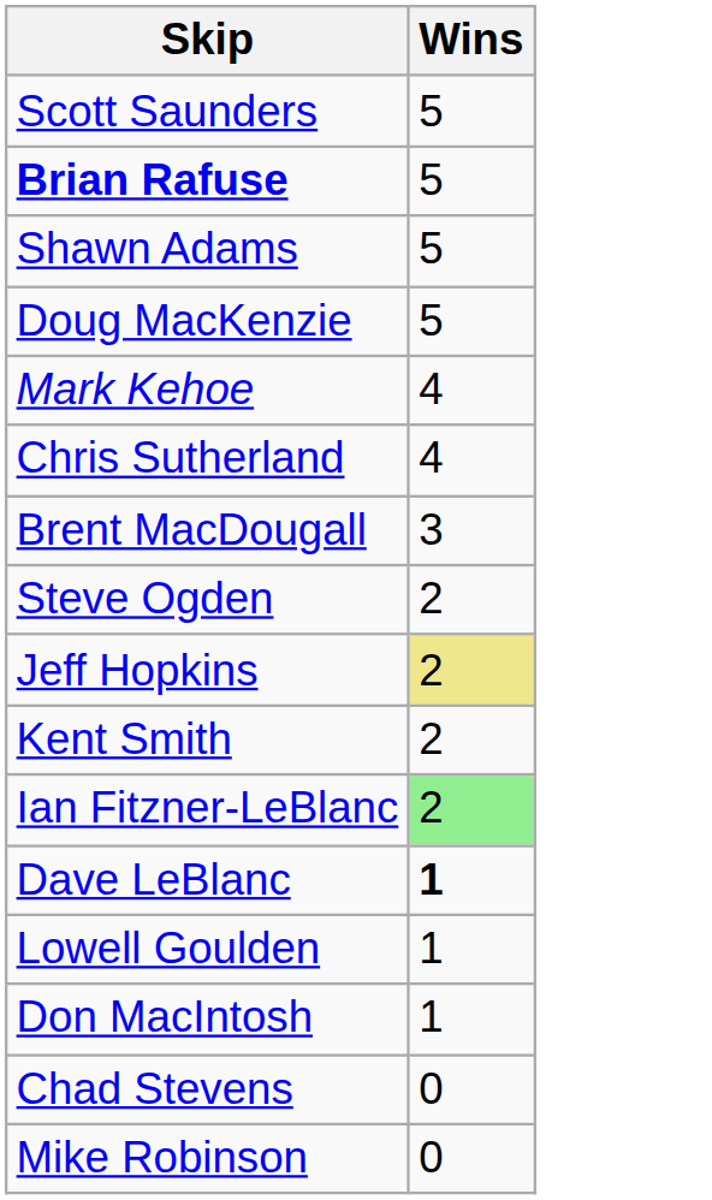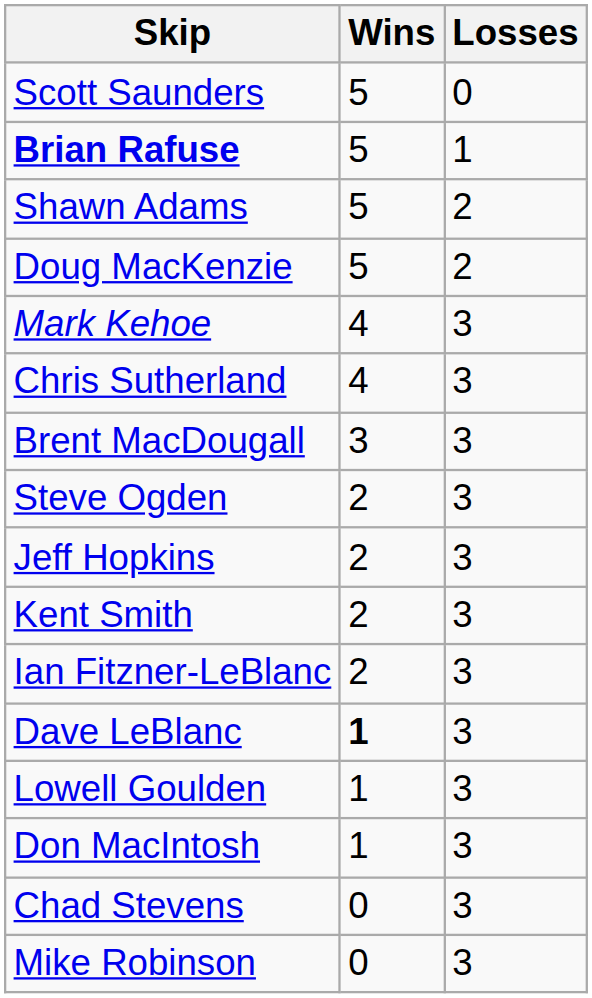+ column: Losses | 0 | 1 | 2 | 2 | 3 | 3 | 3 | 3 | 3 | 3 | 3 | 3 | 3 | 3 | 3 | 3
Jeff Hopkins | Wins: khaki background -> no background
Ian Fitzner-LeBlanc | Wins: lightgreen background -> no background
